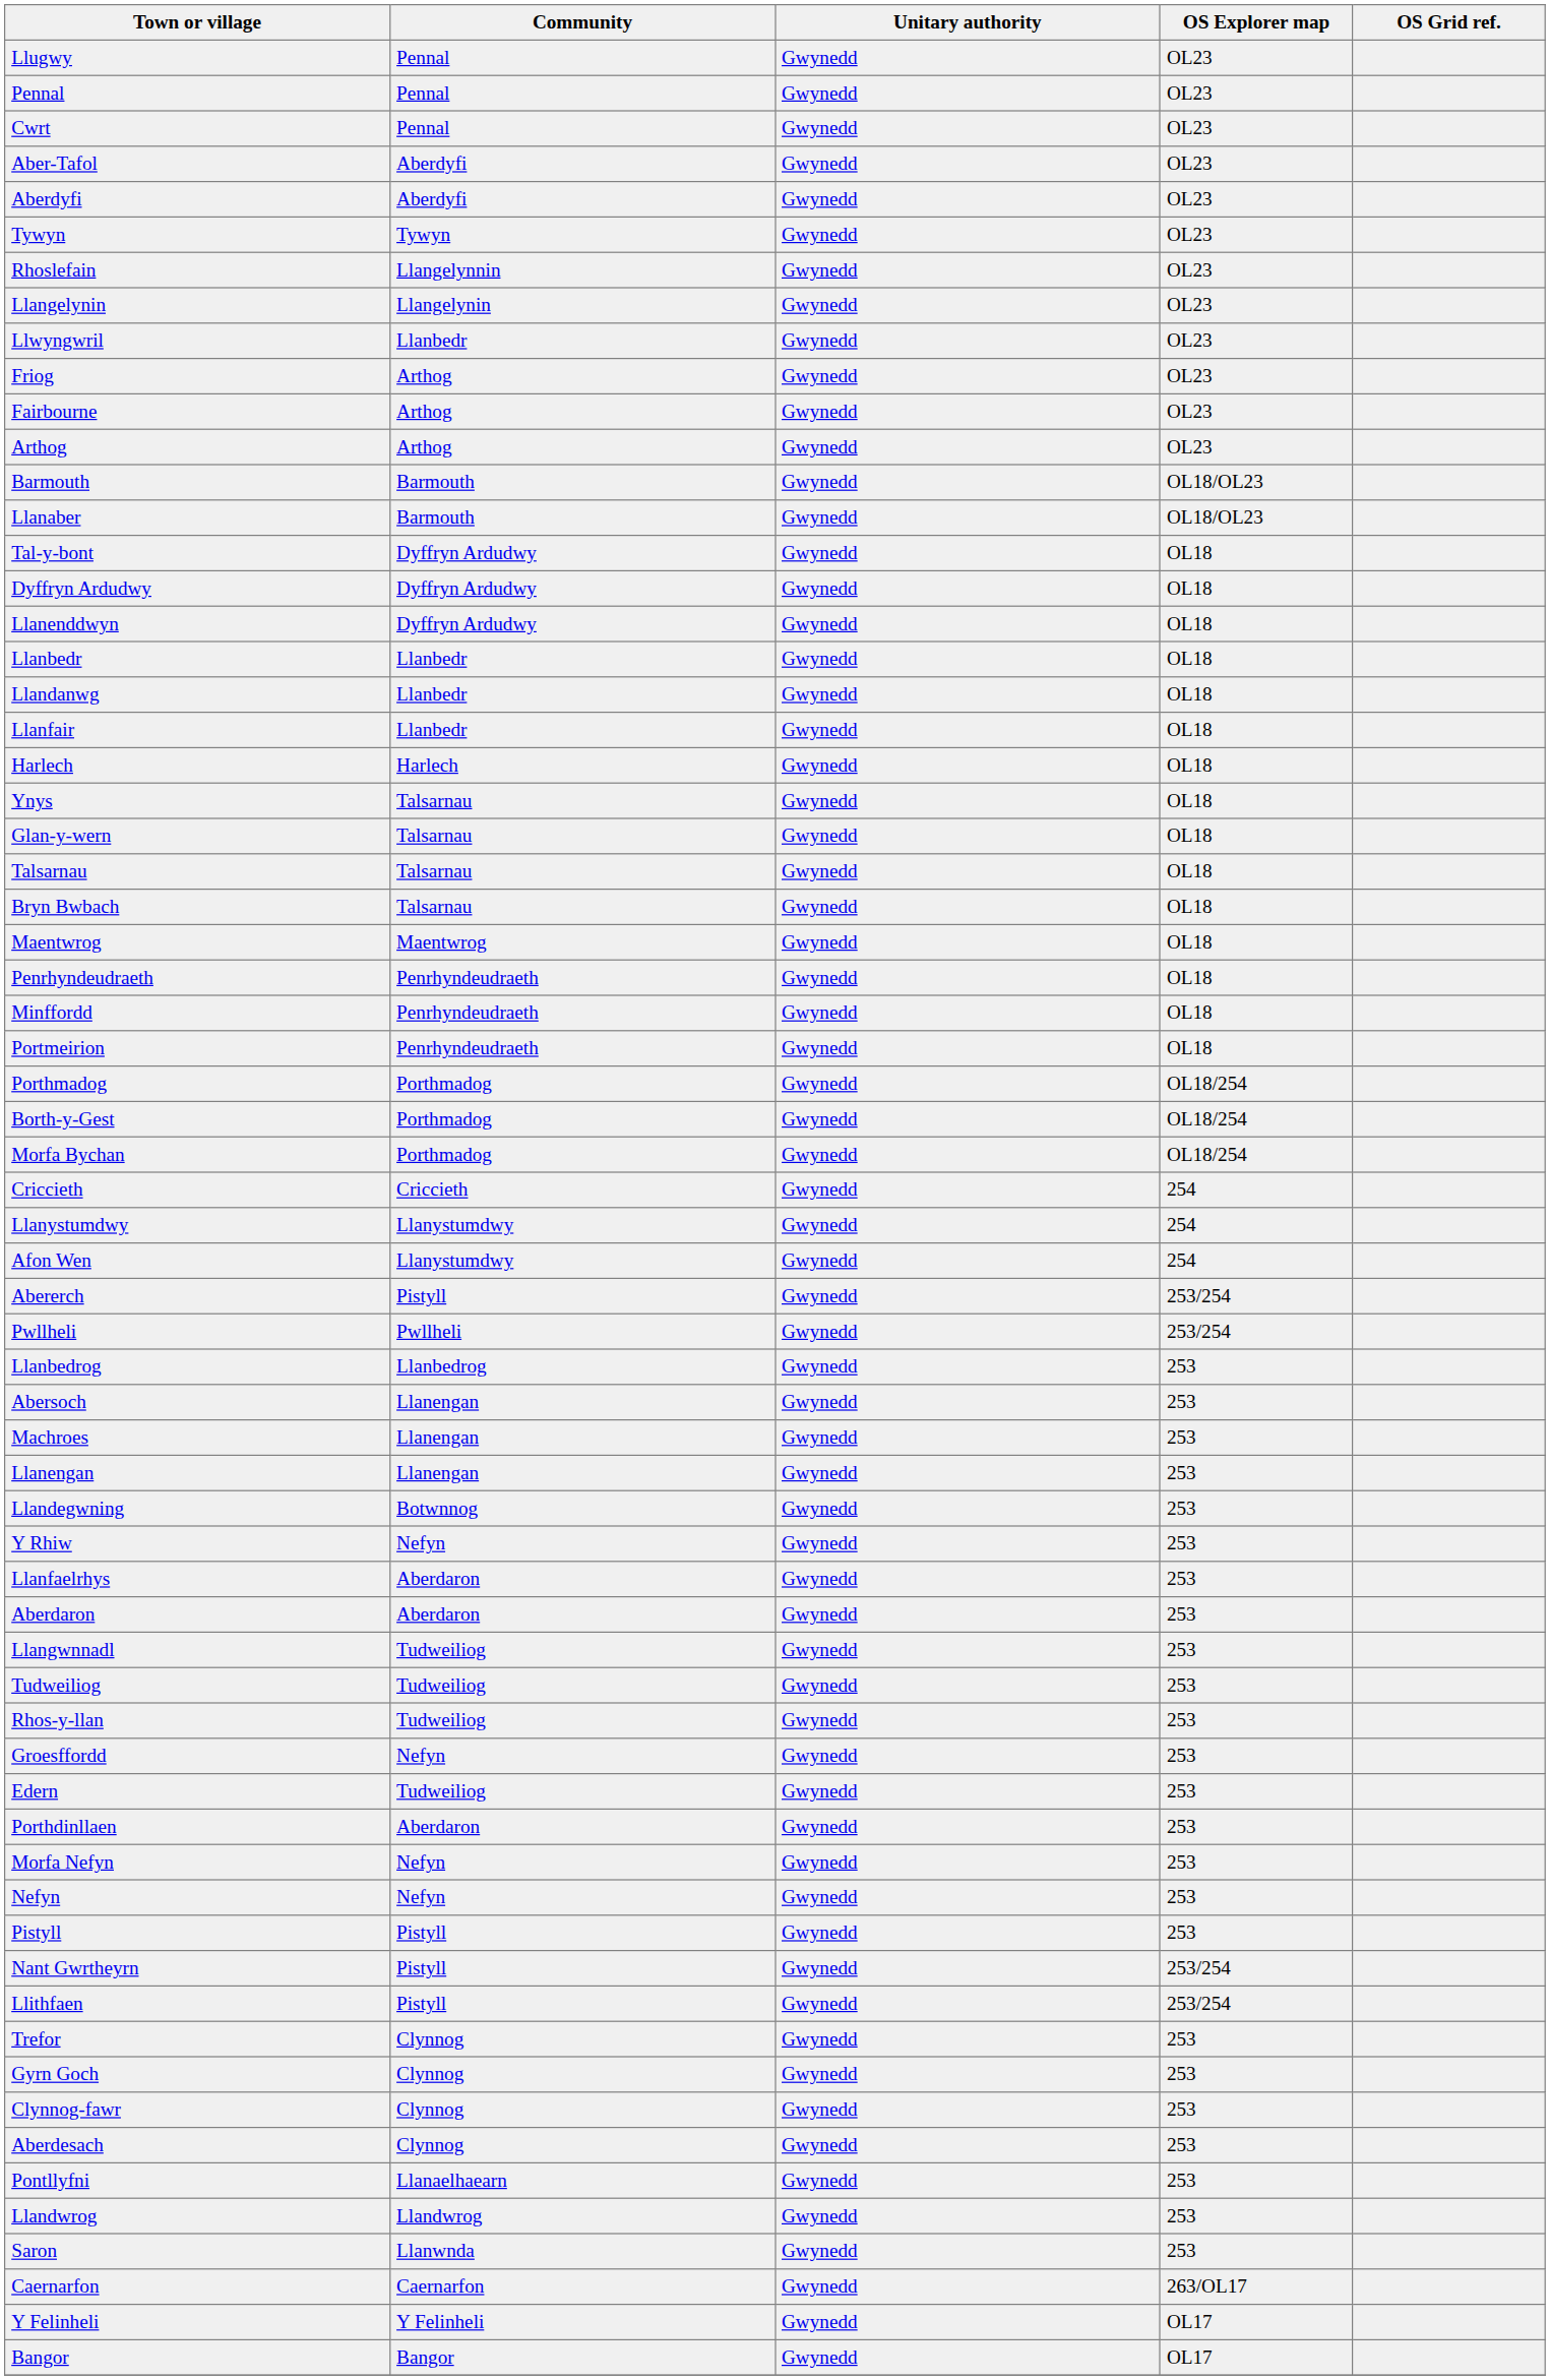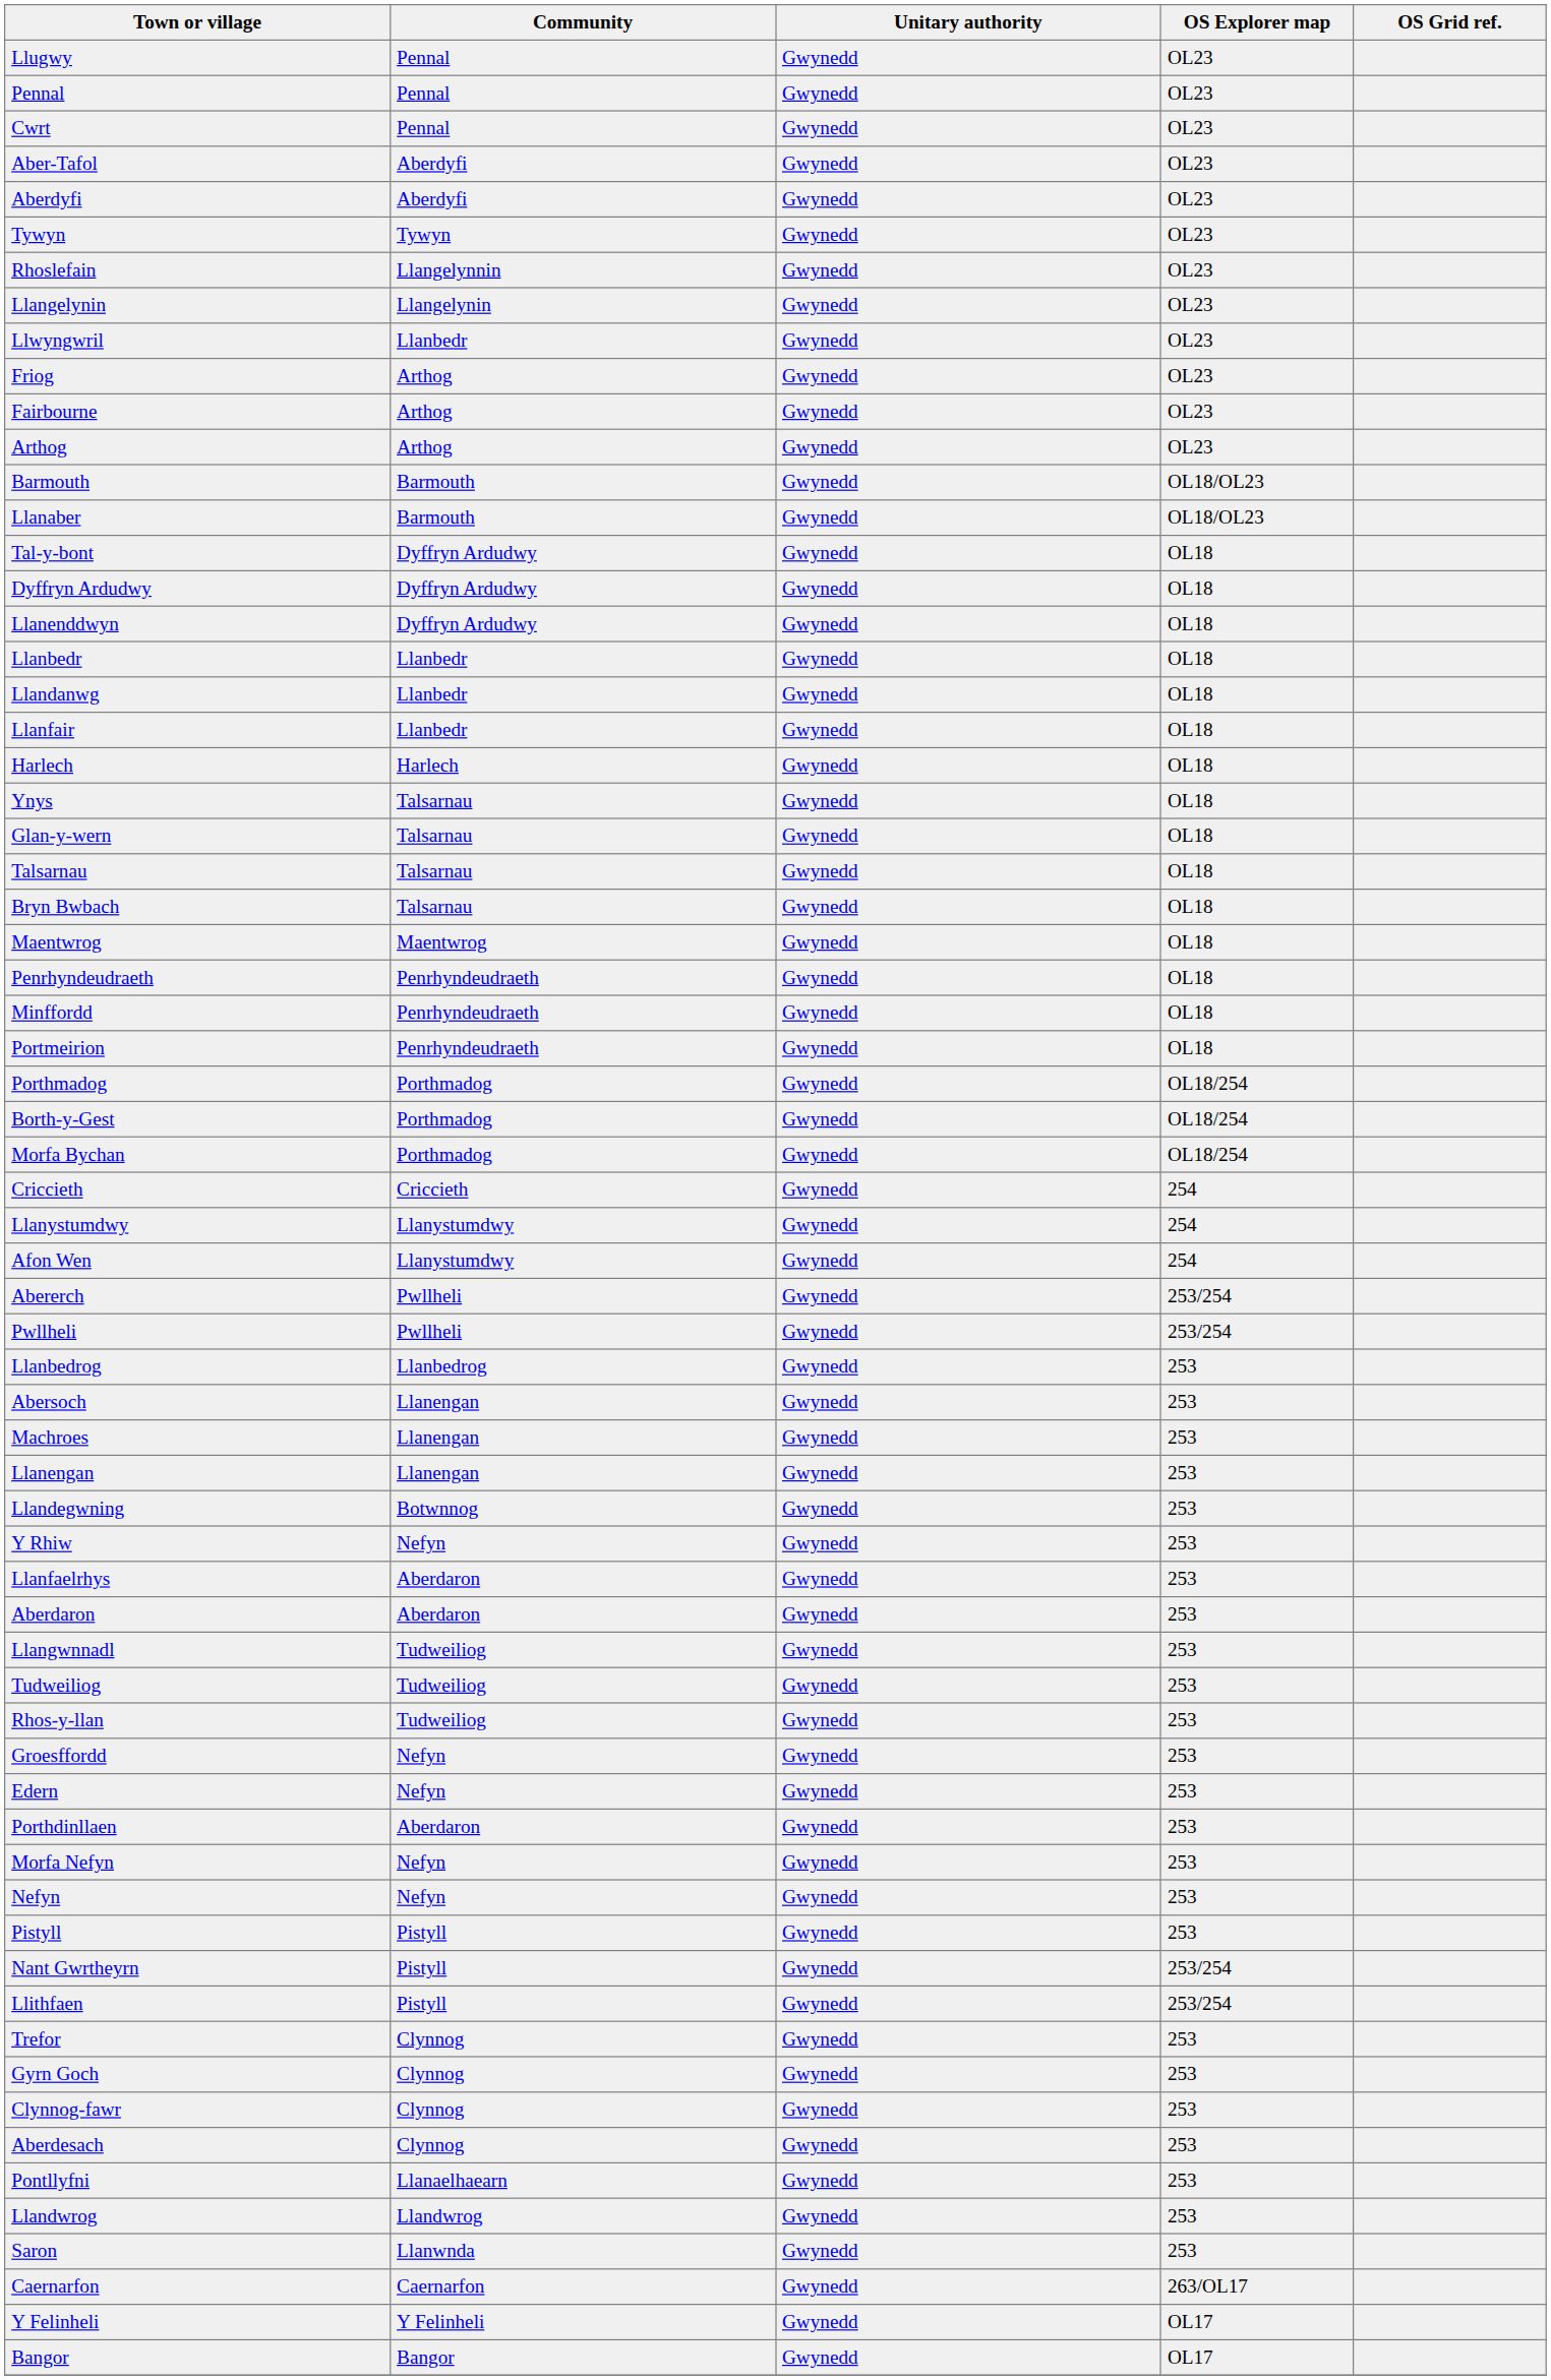Abererch | Community: Pistyll -> Pwllheli
Edern | Community: Tudweiliog -> Nefyn
